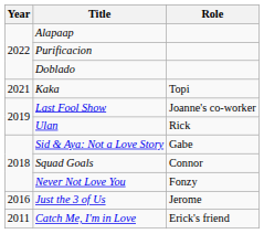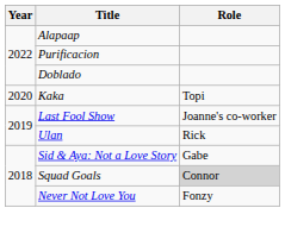Kaka | Year: 2021 -> 2020
Squad Goals | Role: no background -> lightgrey background
- row: 2016 | Just the 3 of Us | Jerome
- row: 2011 | Catch Me, I'm in Love | Erick's friend
